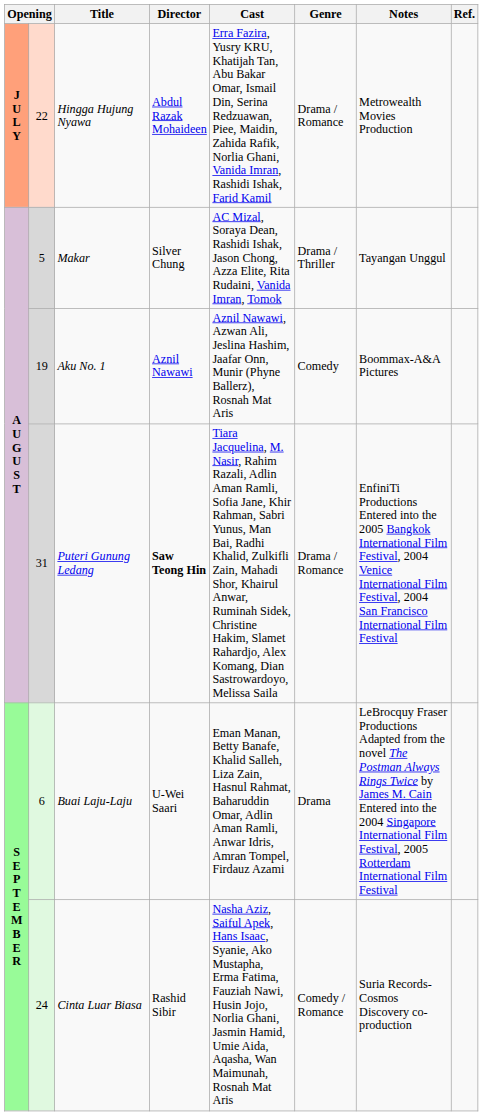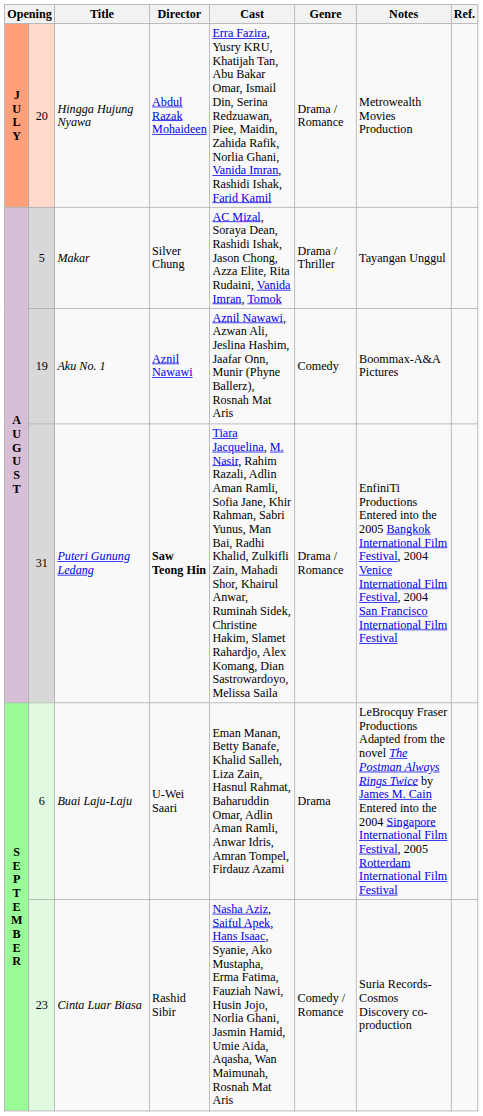Hingga Hujung Nyawa | column 2: 22 -> 20
Cinta Luar Biasa | column 2: 24 -> 23
